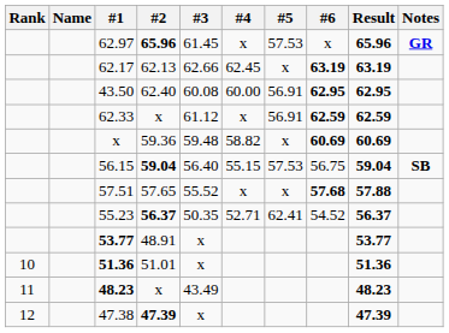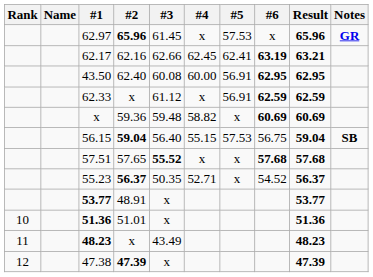62.17 | #2: 62.13 -> 62.16
62.17 | #5: x -> 62.41
62.17 | Result: 63.19 -> 63.21
57.51 | #3: normal -> bold
57.51 | Result: 57.88 -> 57.68
55.23 | #5: 62.41 -> x
